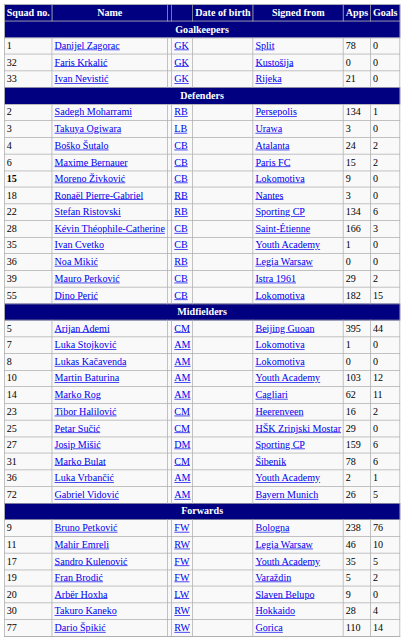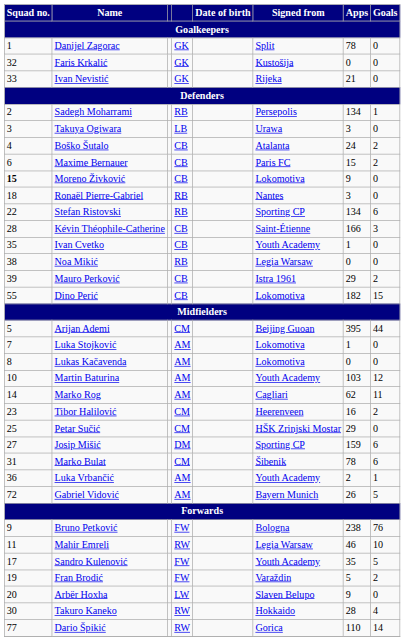Noa Mikić | Squad no.: 36 -> 38
